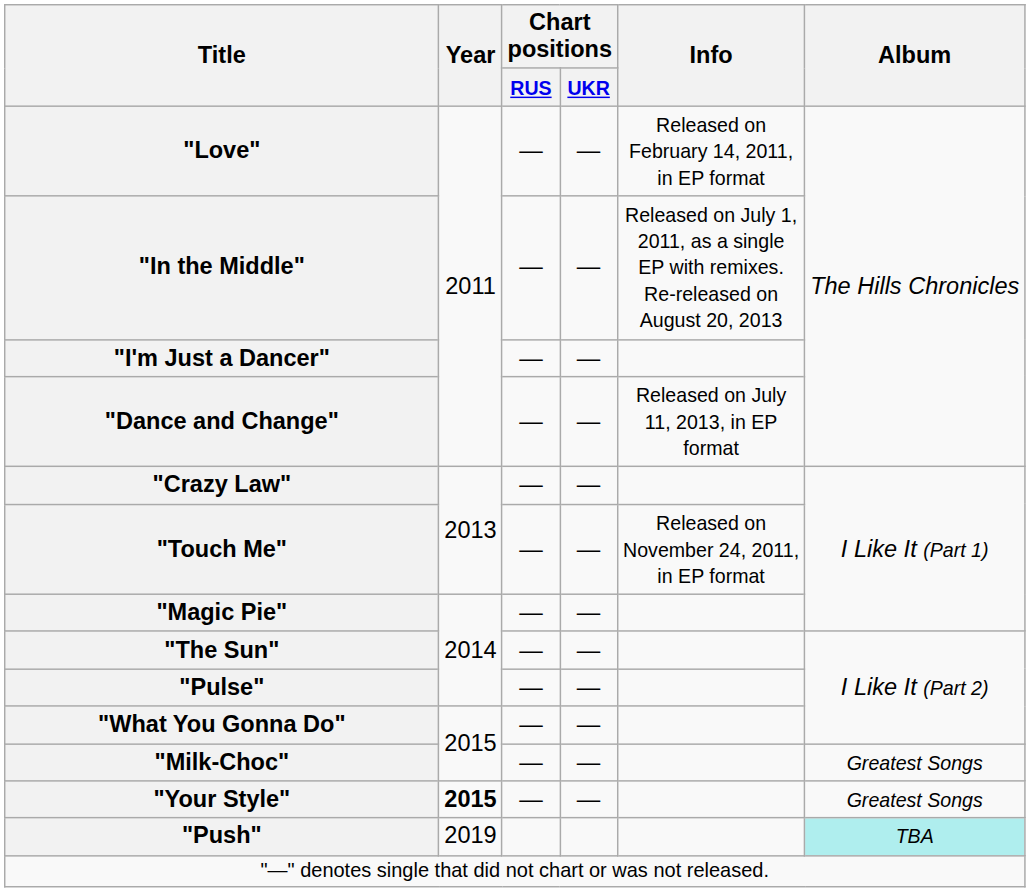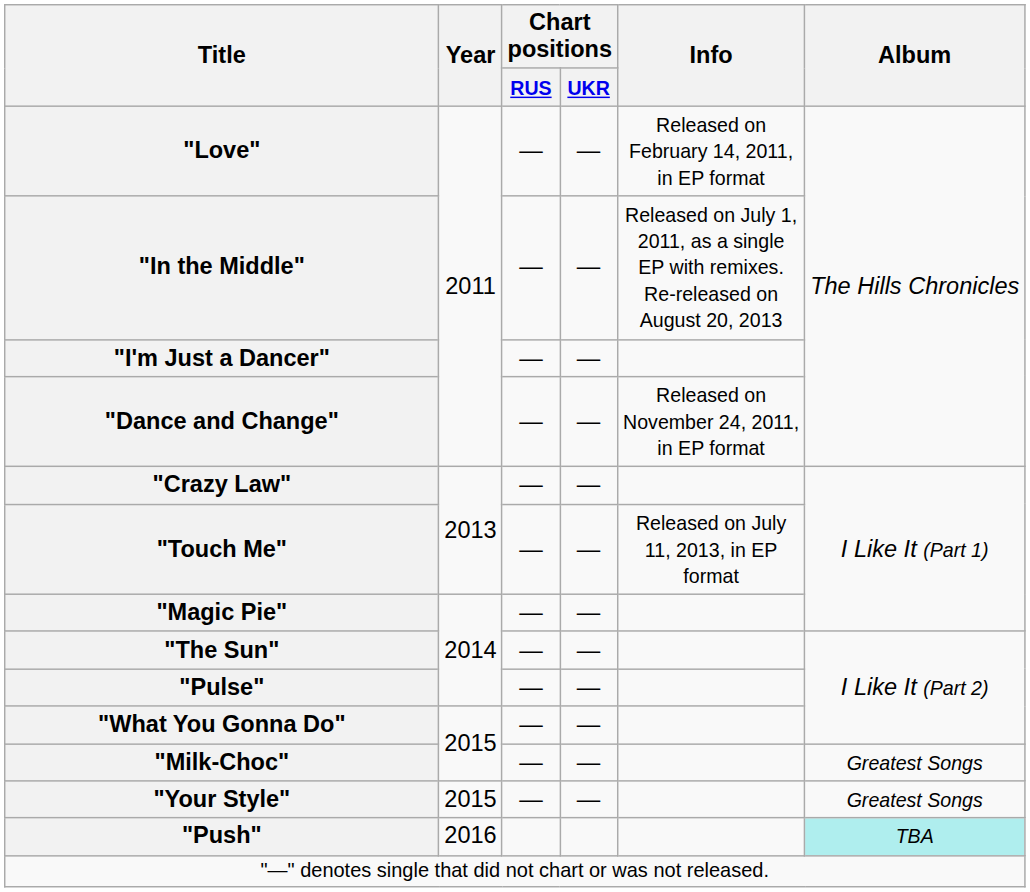"Dance and Change" | Info: Released on July 11, 2013, in EP format -> Released on November 24, 2011, in EP format
"Touch Me" | Info: Released on November 24, 2011, in EP format -> Released on July 11, 2013, in EP format
"Your Style" | Year: bold -> normal
"Push" | Year: 2019 -> 2016
